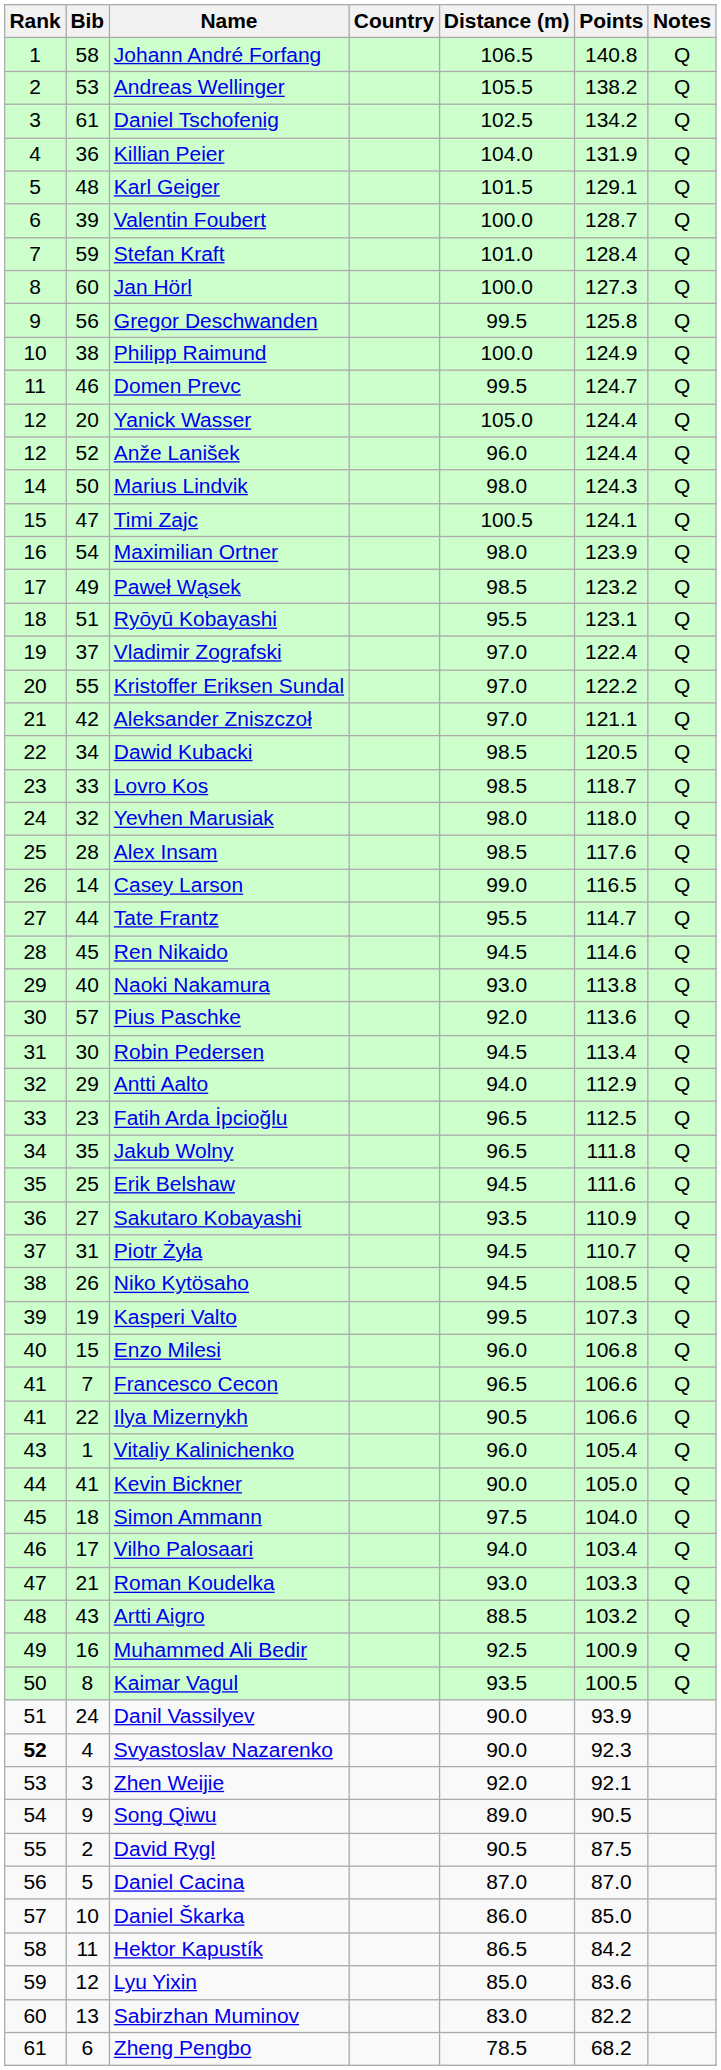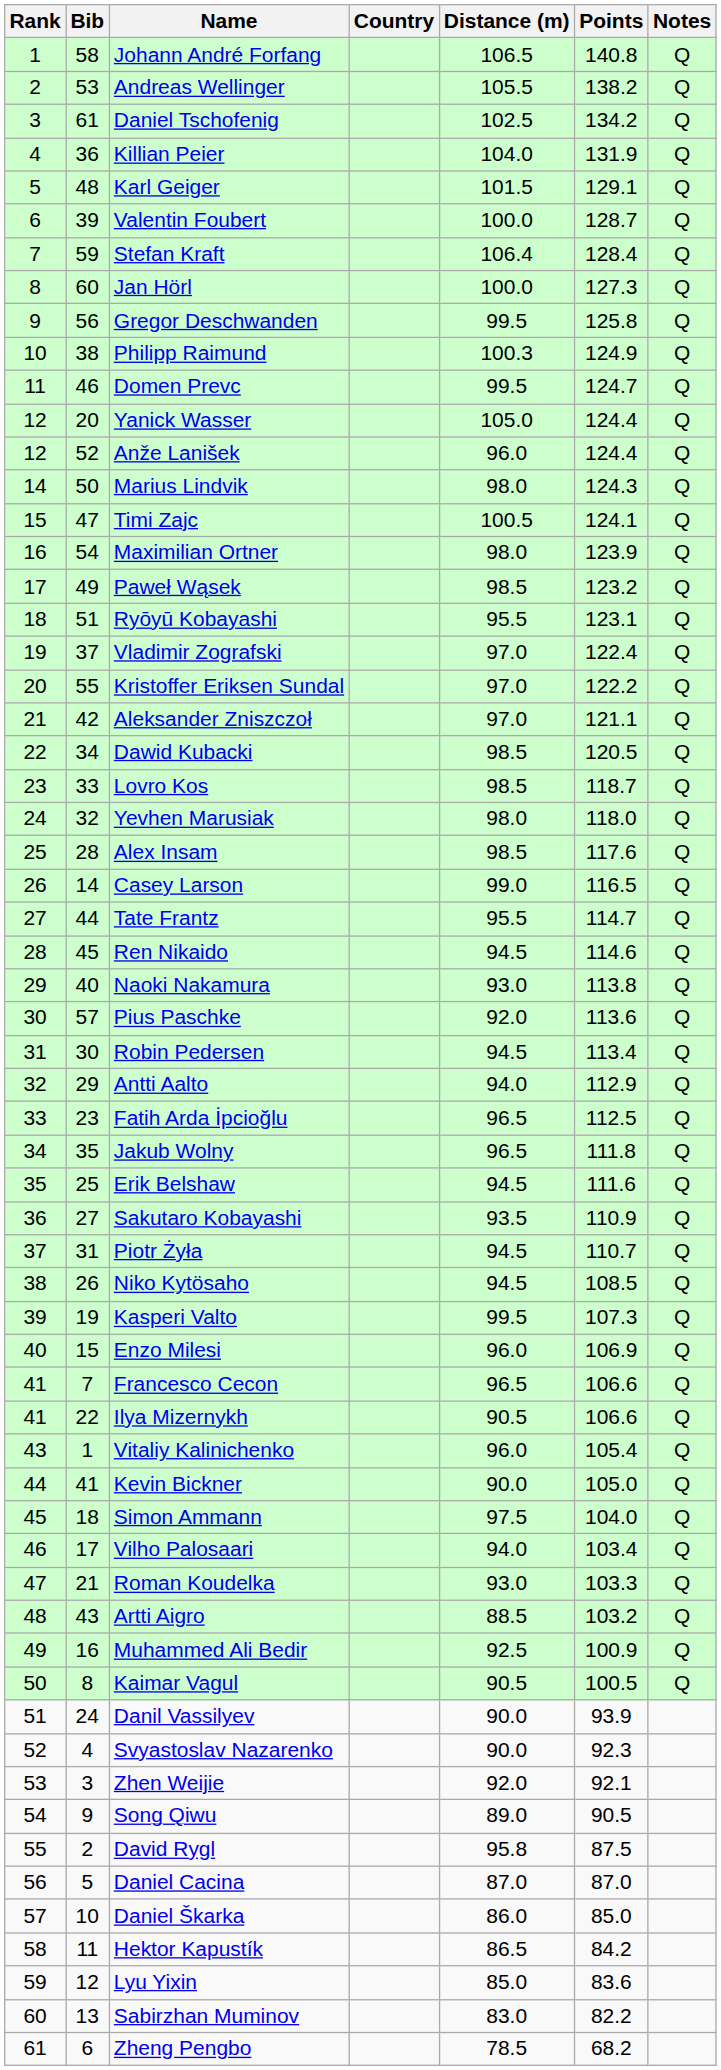Stefan Kraft | Distance (m): 101.0 -> 106.4
Philipp Raimund | Distance (m): 100.0 -> 100.3
Enzo Milesi | Points: 106.8 -> 106.9
Kaimar Vagul | Distance (m): 93.5 -> 90.5
Svyastoslav Nazarenko | Rank: bold -> normal
David Rygl | Distance (m): 90.5 -> 95.8
